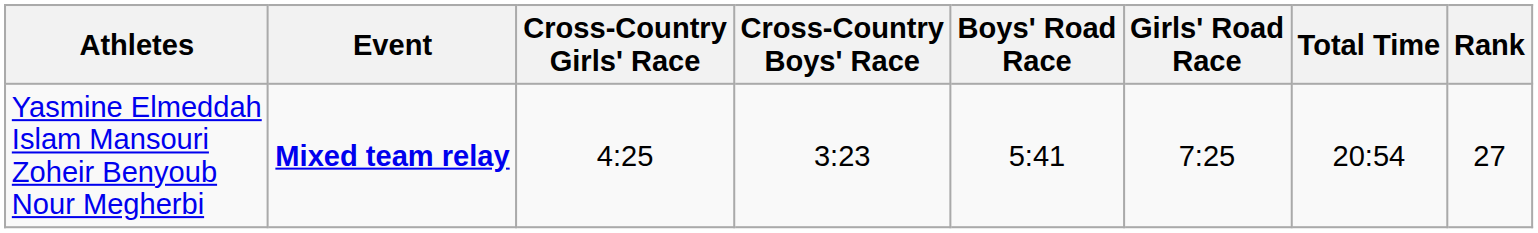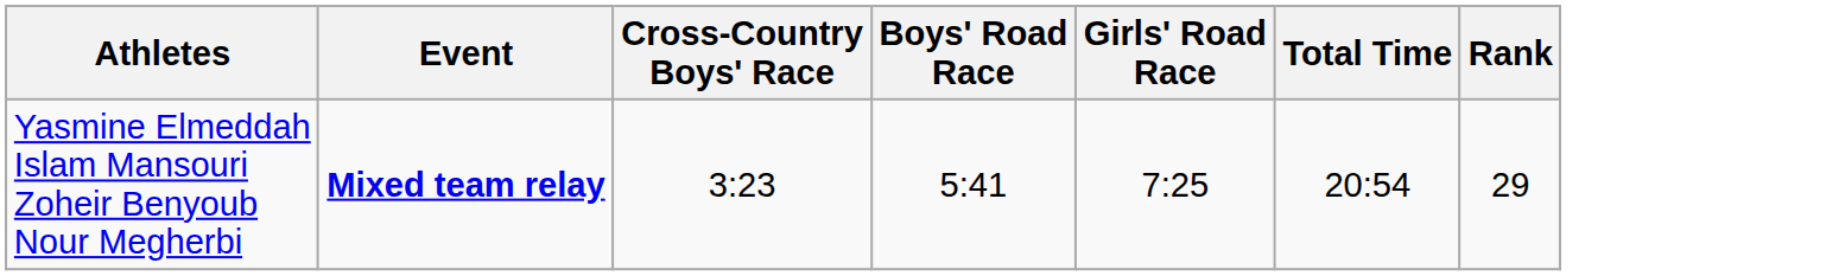- column: Cross-Country Girls' Race | 4:25
Yasmine Elmeddah Islam Mansouri Zoheir Benyoub Nour Megherbi | Rank: 27 -> 29
